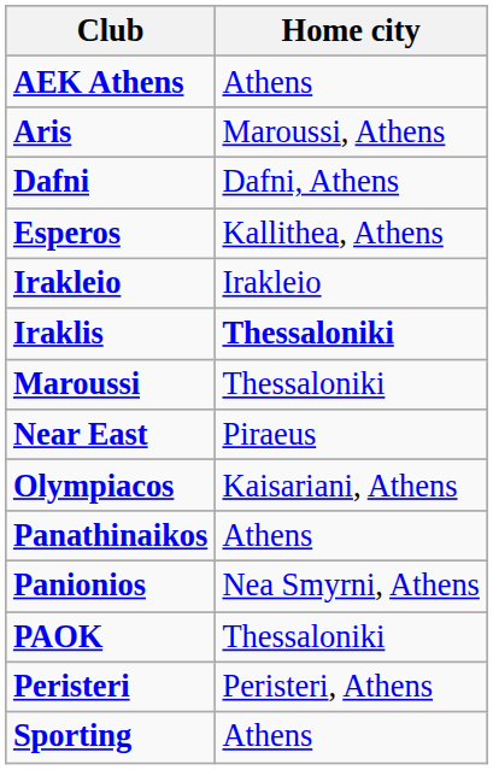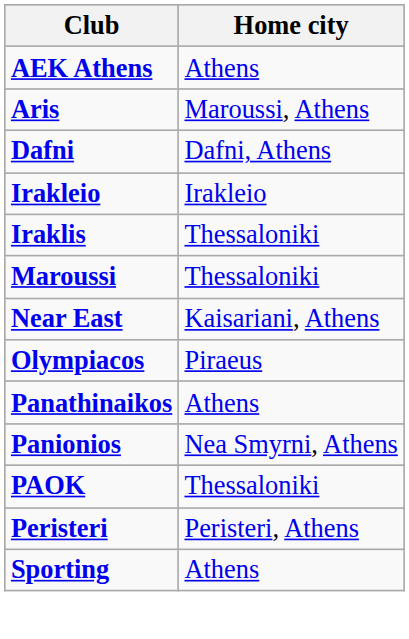- row: Esperos | Kallithea, Athens
Iraklis | Home city: bold -> normal
Near East | Home city: Piraeus -> Kaisariani, Athens
Olympiacos | Home city: Kaisariani, Athens -> Piraeus
